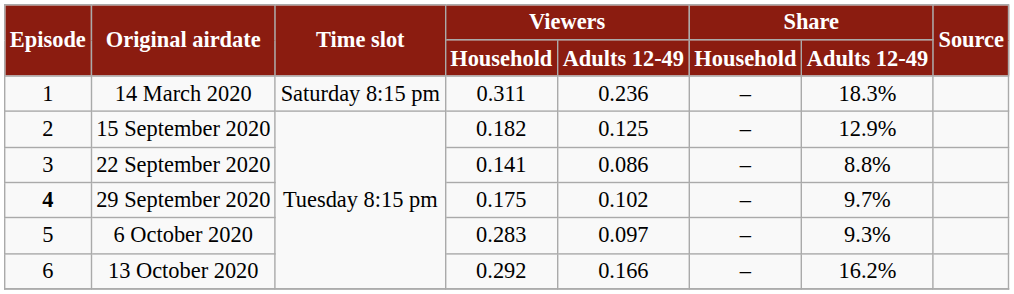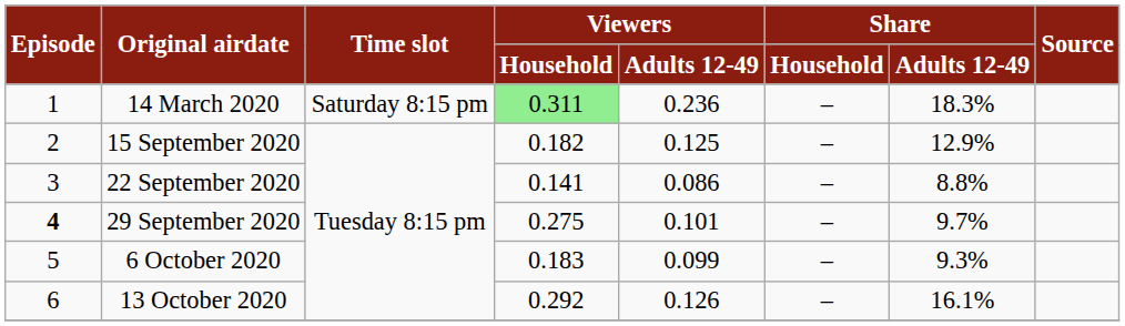14 March 2020 | Viewers / Household: no background -> lightgreen background
29 September 2020 | Viewers / Household: 0.175 -> 0.275
29 September 2020 | Viewers / Adults 12-49: 0.102 -> 0.101
6 October 2020 | Viewers / Household: 0.283 -> 0.183
6 October 2020 | Viewers / Adults 12-49: 0.097 -> 0.099
13 October 2020 | Viewers / Adults 12-49: 0.166 -> 0.126
13 October 2020 | Share / Adults 12-49: 16.2% -> 16.1%
